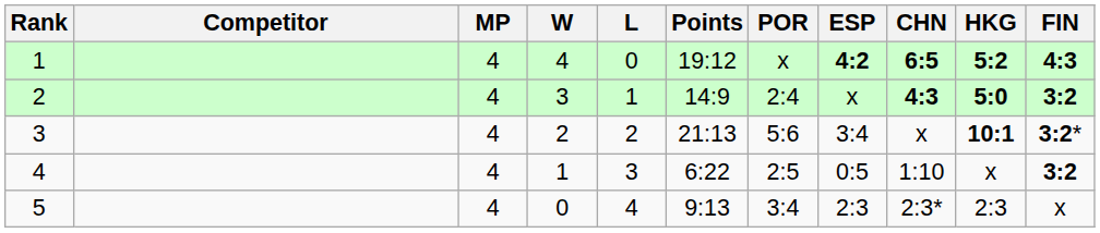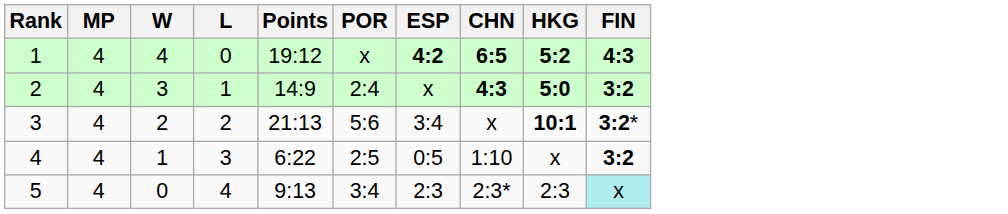- column: Competitor
5 | FIN: no background -> paleturquoise background
